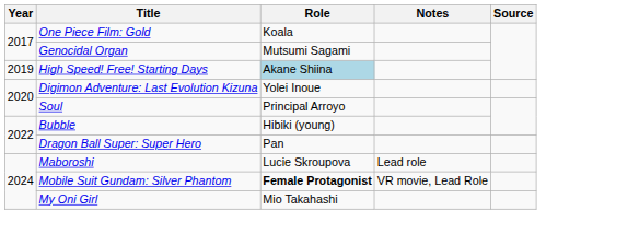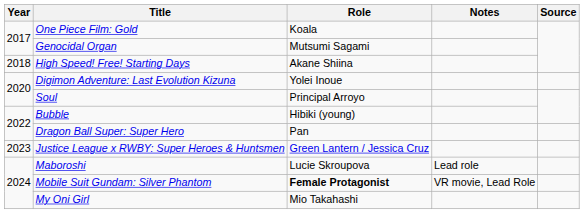High Speed! Free! Starting Days | Year: 2019 -> 2018
High Speed! Free! Starting Days | Role: lightblue background -> no background
+ row: 2023 | Justice League x RWBY: Super Heroes & Huntsmen | Green Lantern / Jessica Cruz
